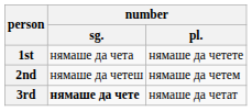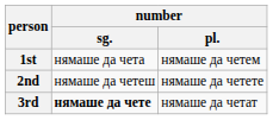1st | number / pl.: нямаше да четете -> нямаше да четем
2nd | number / pl.: нямаше да четем -> нямаше да четете
